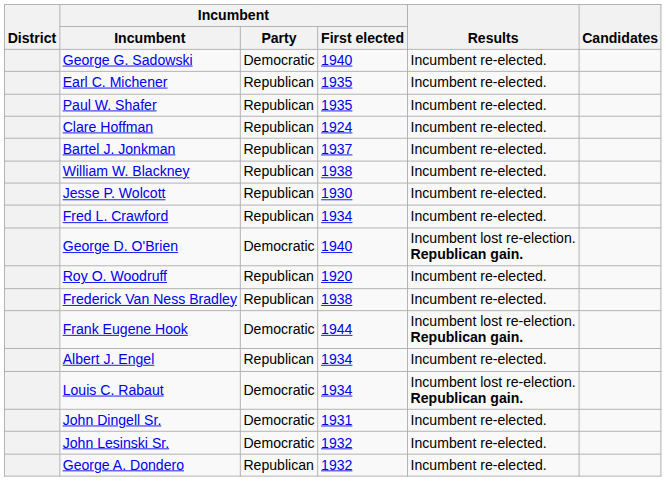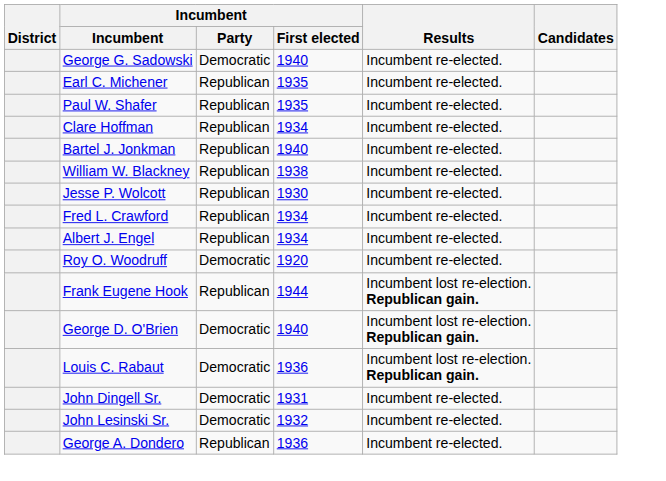Clare Hoffman | Incumbent / First elected: 1924 -> 1934
Bartel J. Jonkman | Incumbent / First elected: 1937 -> 1940
rows swapped: Albert J. Engel <-> George D. O'Brien
Roy O. Woodruff | Incumbent / Party: Republican -> Democratic
- row: Frederick Van Ness Bradley | Republican | 1938 | Incumbent re-elected.
Frank Eugene Hook | Incumbent / Party: Democratic -> Republican
Louis C. Rabaut | Incumbent / First elected: 1934 -> 1936
George A. Dondero | Incumbent / First elected: 1932 -> 1936
